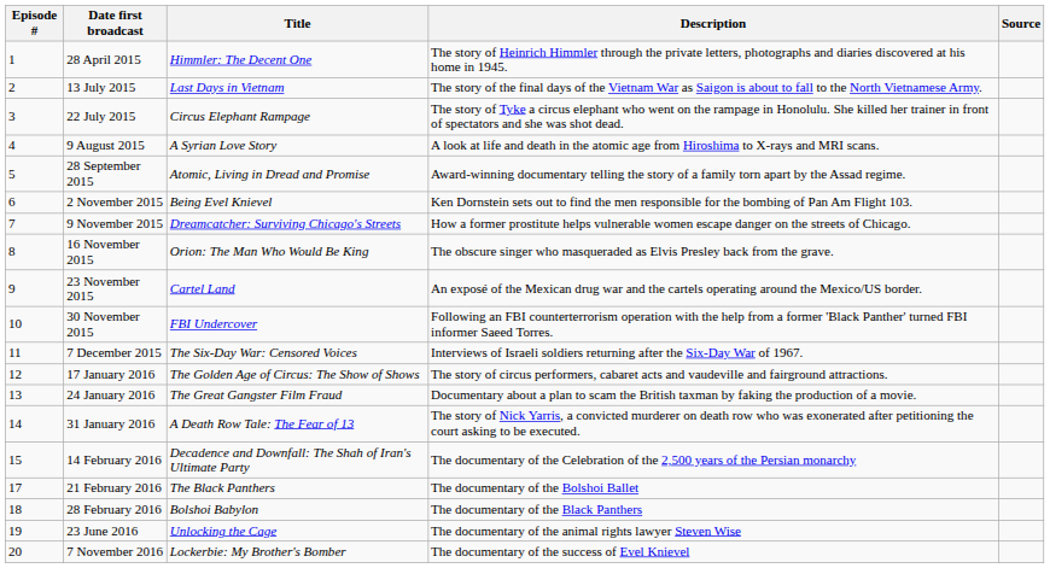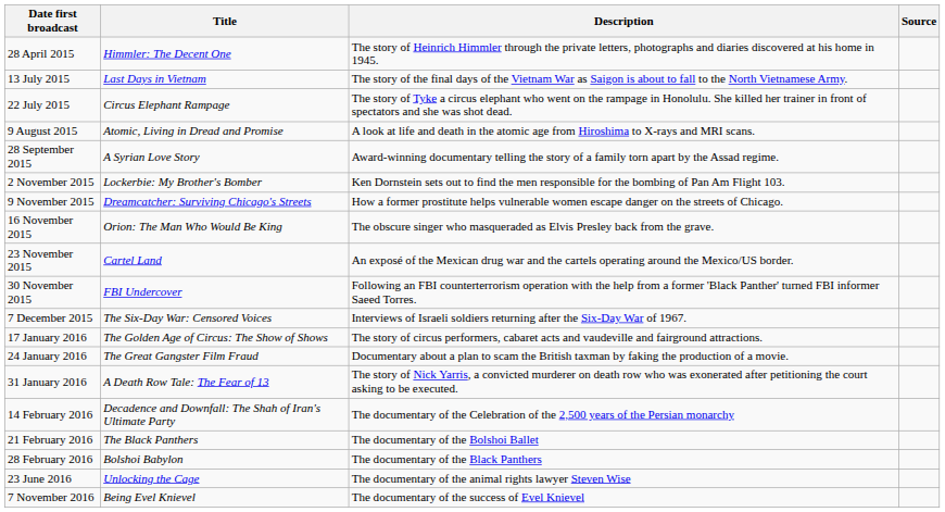- column: Episode # | 1 | 2 | 3 | 4 | 5 | 6 | 7 | 8 | 9 | 10 | 11 | 12 | 13 | 14 | 15 | 17 | 18 | 19 | 20
9 August 2015 | Title: A Syrian Love Story -> Atomic, Living in Dread and Promise
28 September 2015 | Title: Atomic, Living in Dread and Promise -> A Syrian Love Story
2 November 2015 | Title: Being Evel Knievel -> Lockerbie: My Brother's Bomber
7 November 2016 | Title: Lockerbie: My Brother's Bomber -> Being Evel Knievel
